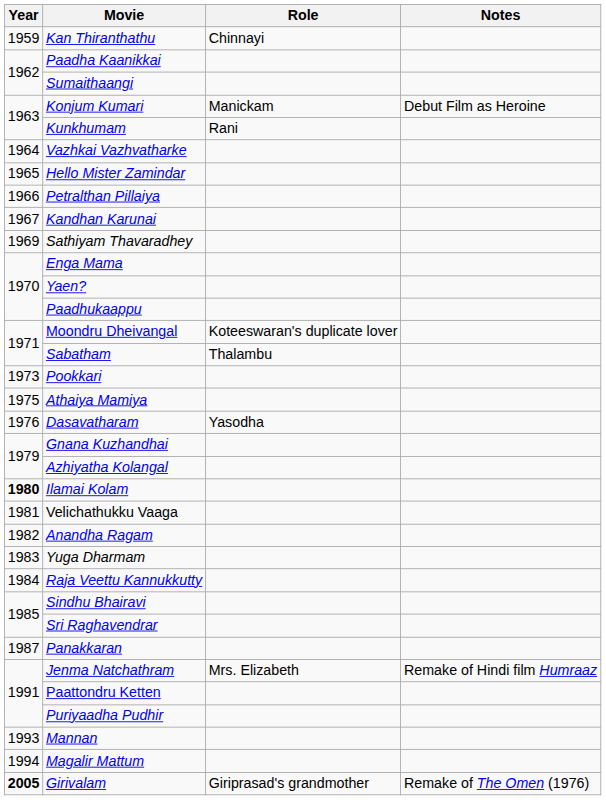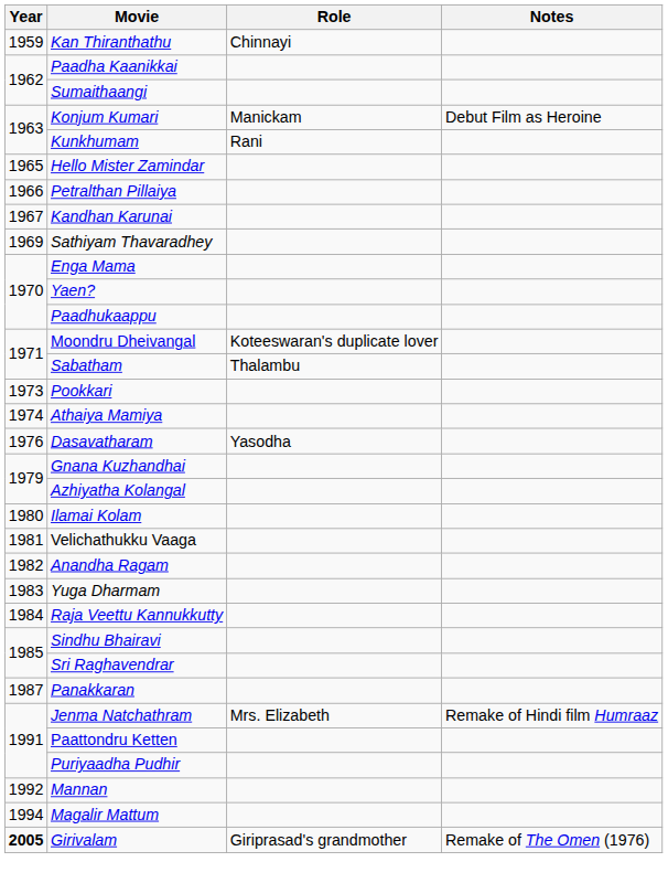- row: 1964 | Vazhkai Vazhvatharke
Athaiya Mamiya | Year: 1975 -> 1974
Ilamai Kolam | Year: bold -> normal
Mannan | Year: 1993 -> 1992
